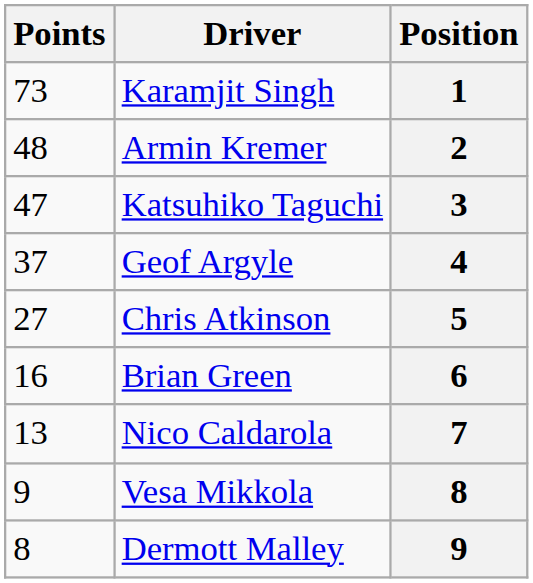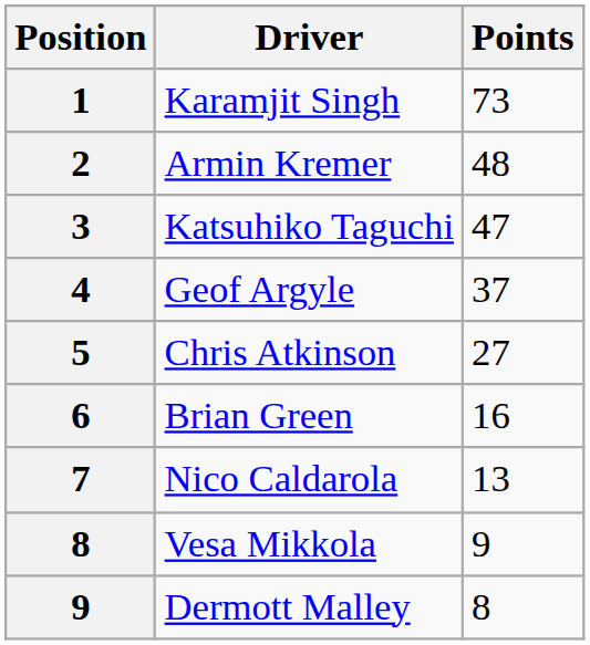columns swapped: Position <-> Points
